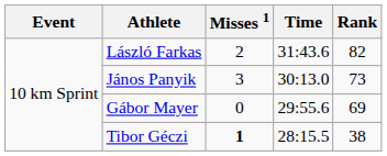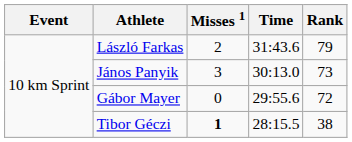László Farkas | Rank: 82 -> 79
Gábor Mayer | Rank: 69 -> 72
